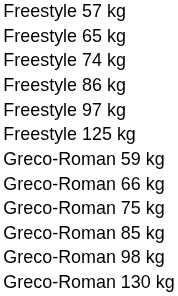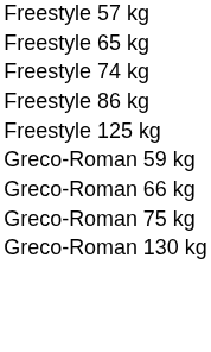- row: Freestyle 97 kg
- row: Greco-Roman 85 kg
- row: Greco-Roman 98 kg
